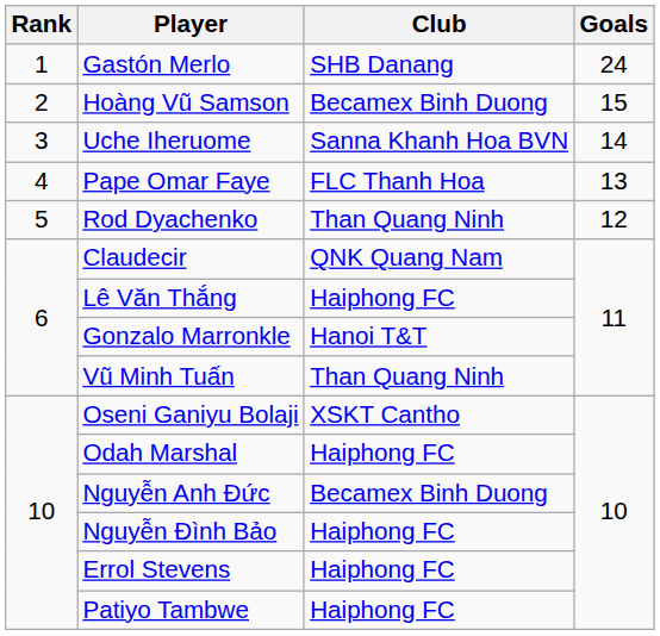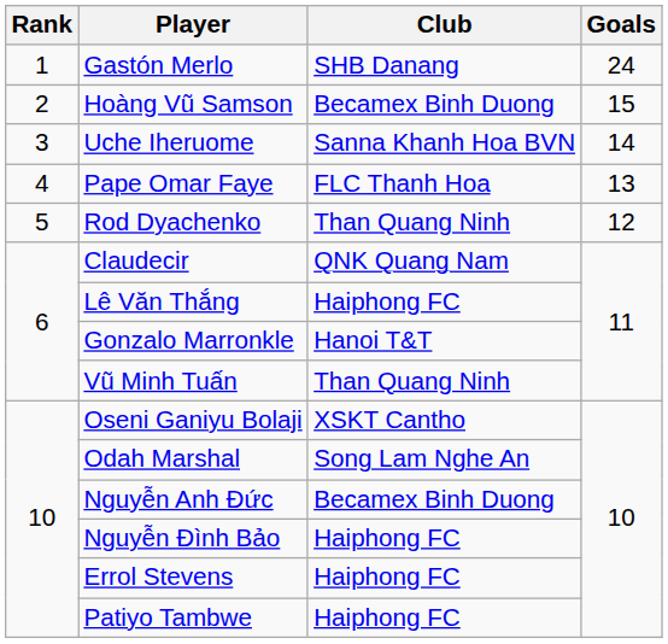Odah Marshal | Club: Haiphong FC -> Song Lam Nghe An
